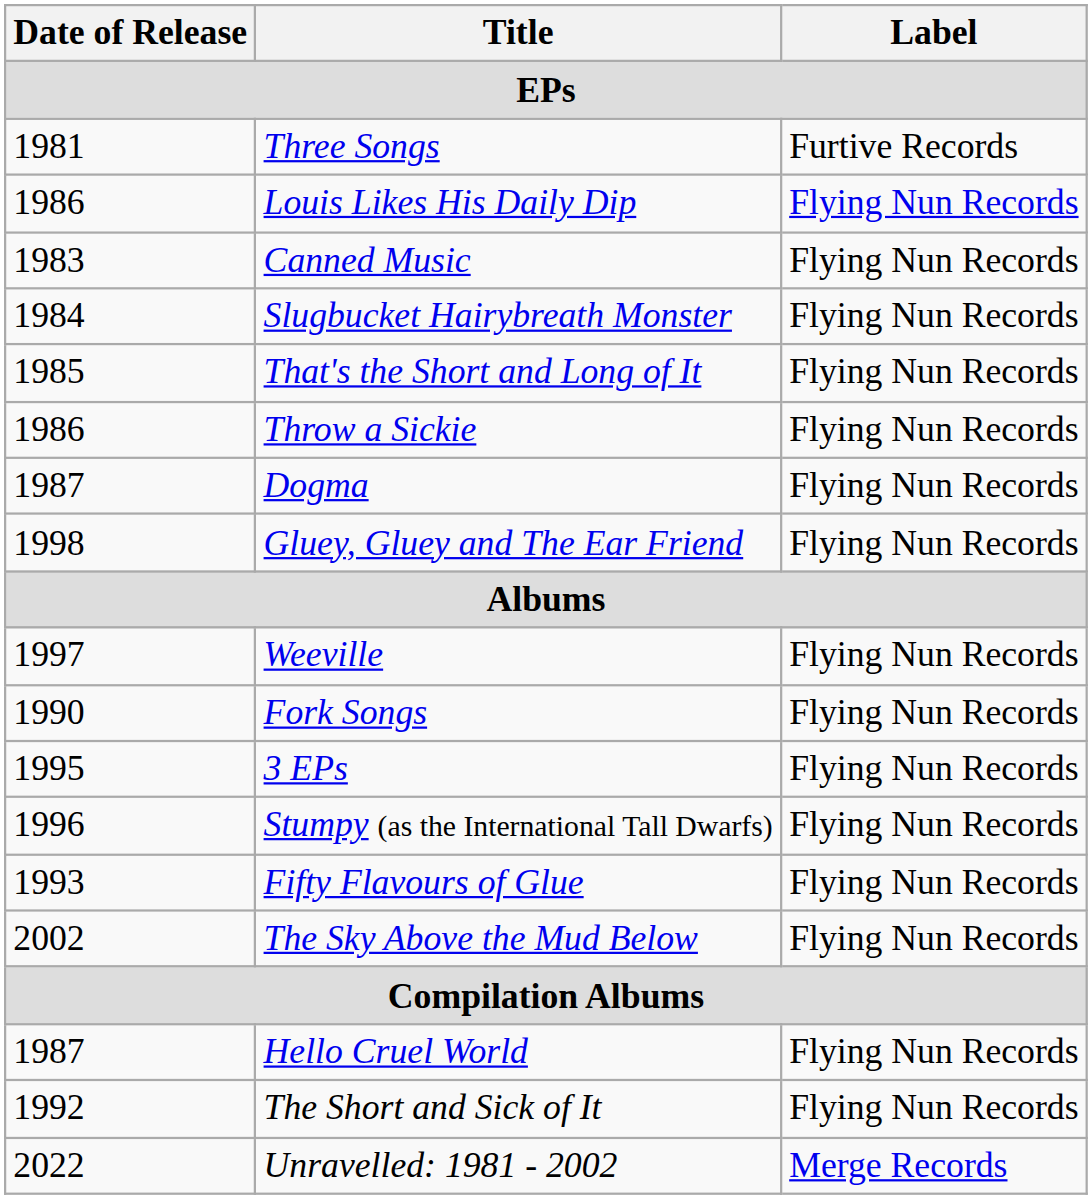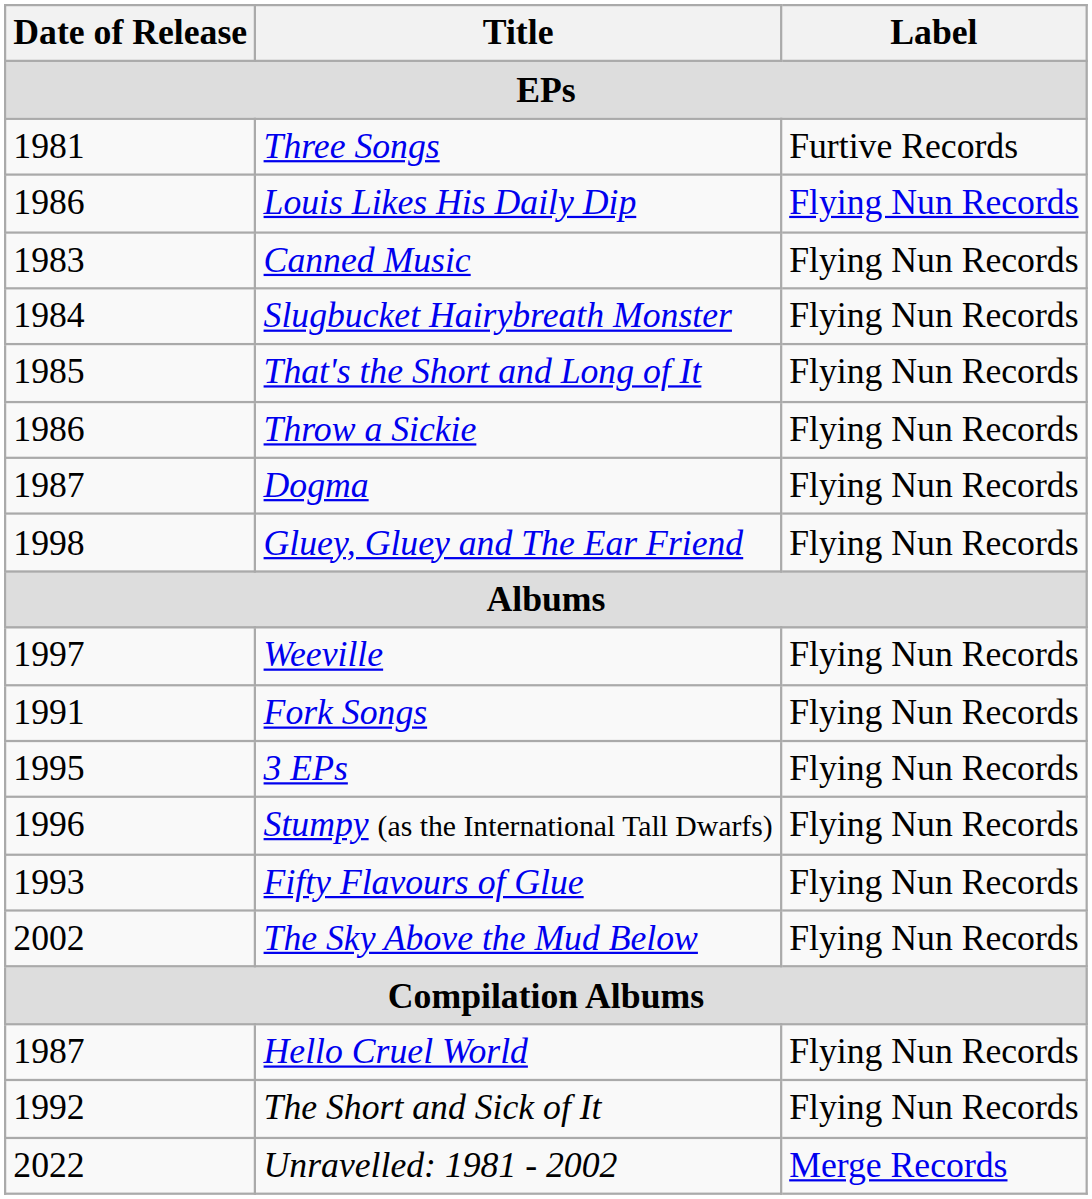Fork Songs | Date of Release: 1990 -> 1991
